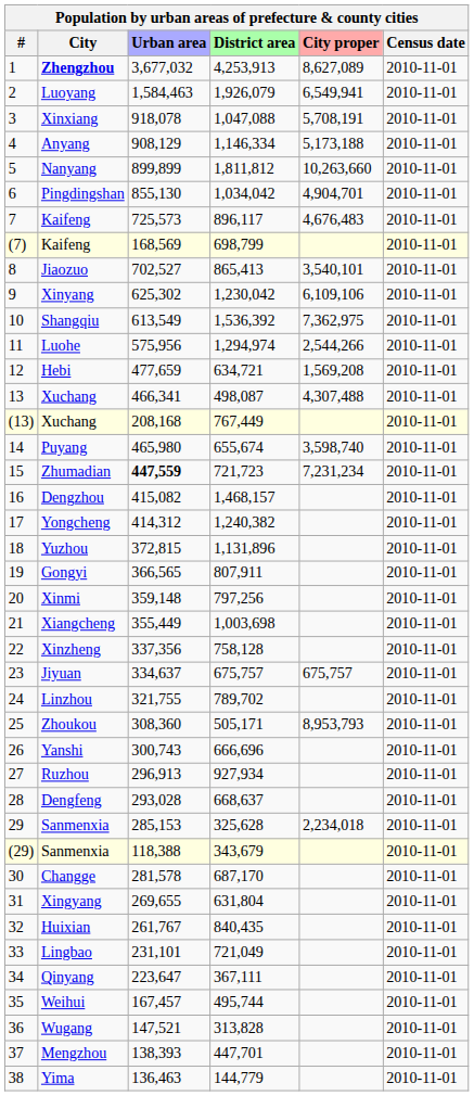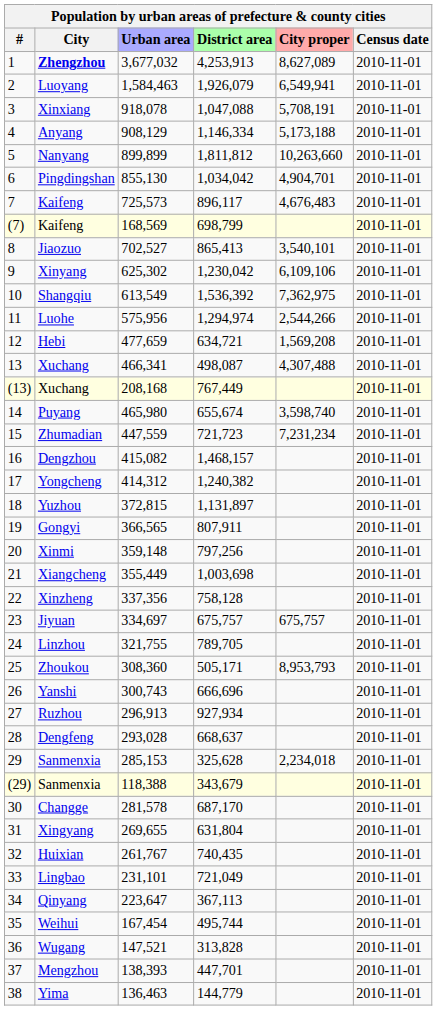Zhumadian | Urban area: bold -> normal
Yuzhou | District area: 1,131,896 -> 1,131,897
Jiyuan | Urban area: 334,637 -> 334,697
Linzhou | District area: 789,702 -> 789,705
Huixian | District area: 840,435 -> 740,435
Qinyang | District area: 367,111 -> 367,113
Weihui | Urban area: 167,457 -> 167,454
